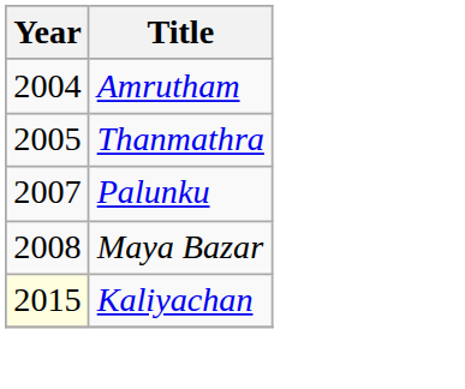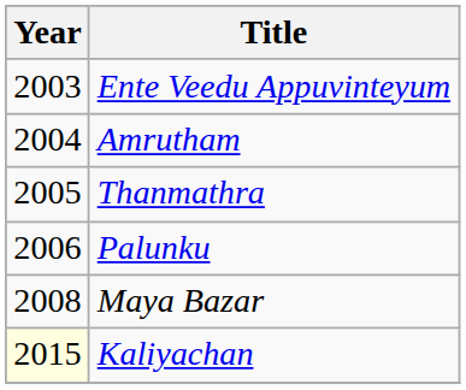+ row: 2003 | Ente Veedu Appuvinteyum
Palunku | Year: 2007 -> 2006
